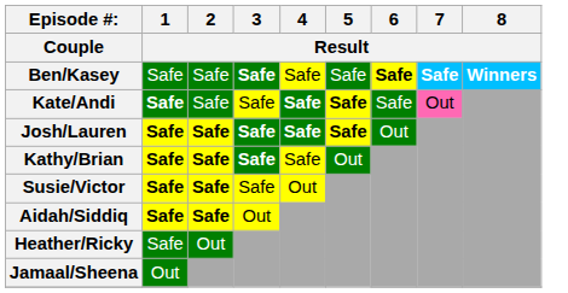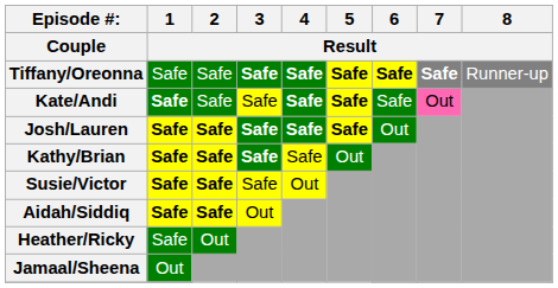- row: Ben/Kasey | Safe | Safe | Safe | Safe | Safe | Safe | Safe | Winners
+ row: Tiffany/Oreonna | Safe | Safe | Safe | Safe | Safe | Safe | Safe | Runner-up
